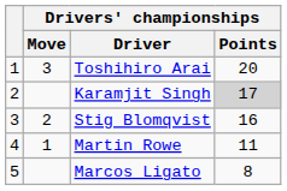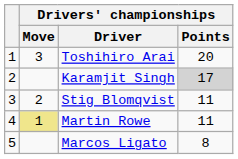Stig Blomqvist | Drivers' championships / Points: 16 -> 11
Martin Rowe | Drivers' championships / Move: no background -> khaki background
